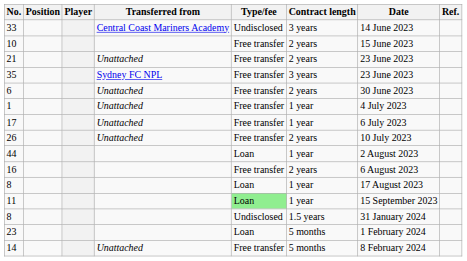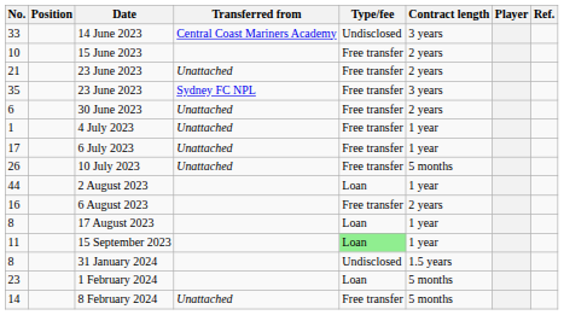columns swapped: Player <-> Date
26 | Contract length: 2 years -> 5 months
